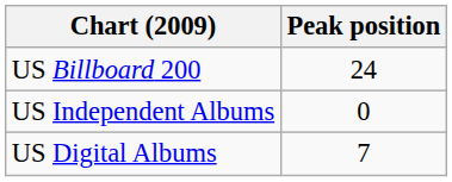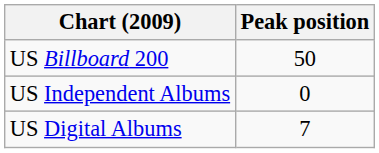US Billboard 200 | Peak position: 24 -> 50
